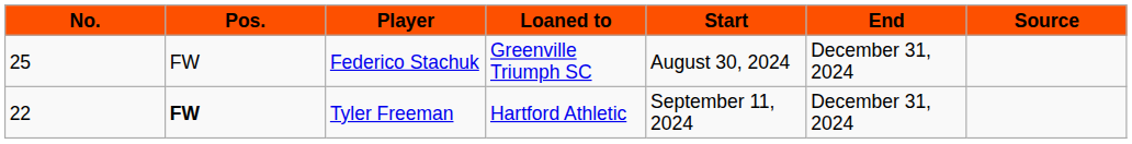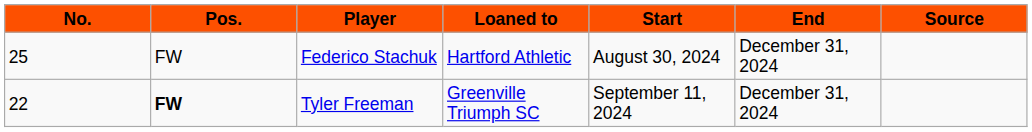Federico Stachuk | Loaned to: Greenville Triumph SC -> Hartford Athletic
Tyler Freeman | Loaned to: Hartford Athletic -> Greenville Triumph SC
